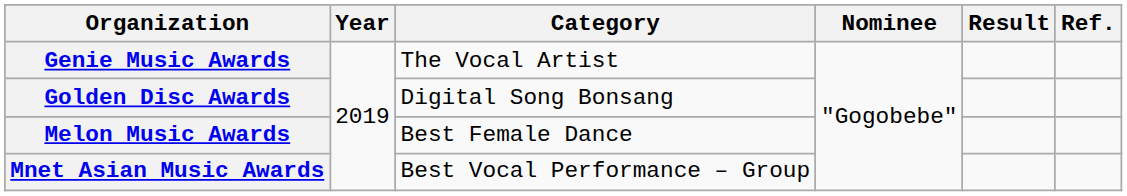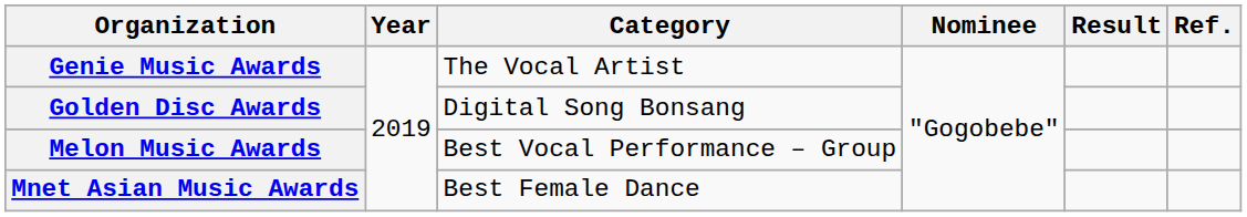Melon Music Awards | Category: Best Female Dance -> Best Vocal Performance – Group
Mnet Asian Music Awards | Category: Best Vocal Performance – Group -> Best Female Dance
